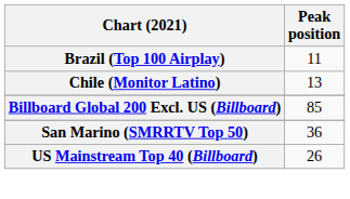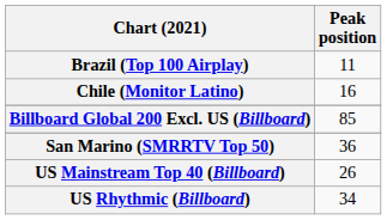Chile (Monitor Latino) | Peak position: 13 -> 16
+ row: US Rhythmic (Billboard) | 34
